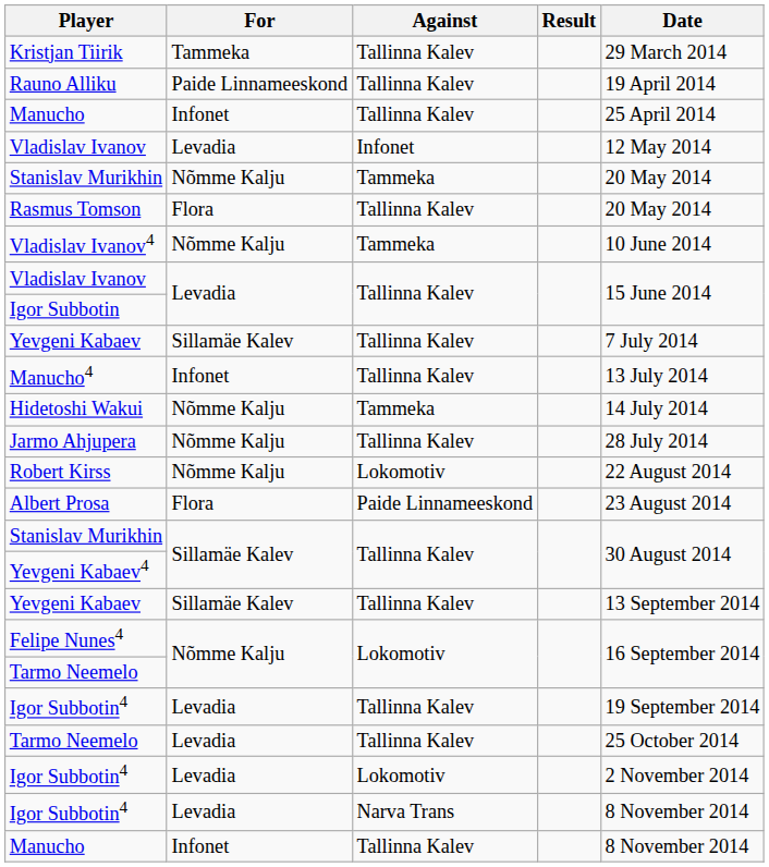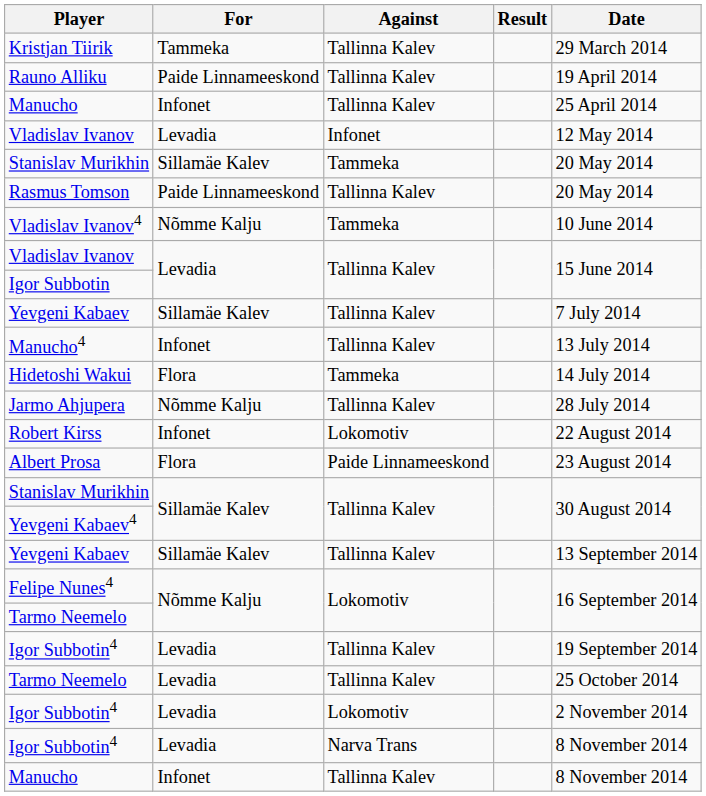Stanislav Murikhin / Tammeka | For: Nõmme Kalju -> Sillamäe Kalev
Rasmus Tomson | For: Flora -> Paide Linnameeskond
Hidetoshi Wakui | For: Nõmme Kalju -> Flora
Robert Kirss | For: Nõmme Kalju -> Infonet
